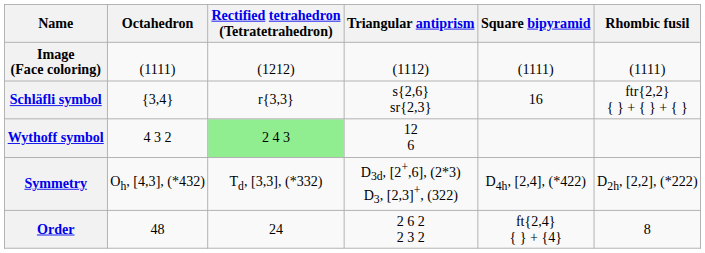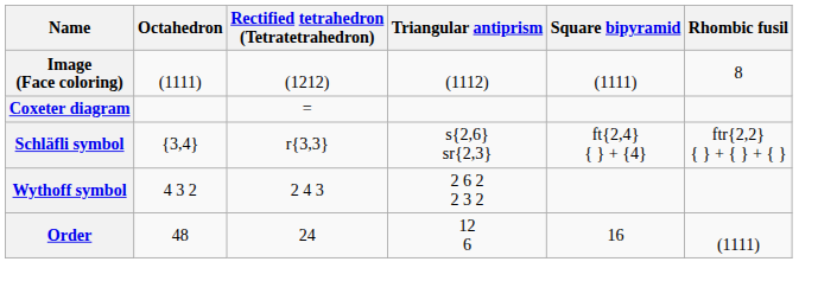Image (Face coloring) | Rhombic fusil: (1111) -> 8
+ row: Coxeter diagram | =
Schläfli symbol | Square bipyramid: 16 -> ft{2,4} { } + {4}
Wythoff symbol | Rectified tetrahedron (Tetratetrahedron): lightgreen background -> no background
Wythoff symbol | Triangular antiprism: 12 6 -> 2 6 2 2 3 2
- row: Symmetry | Oh, [4,3], (*432) | Td, [3,3], (*332) | D3d, [2+,6], (2*3) D3, [2,3]+, (322) | D4h, [2,4], (*422) | D2h, [2,2], (*222)
Order | Triangular antiprism: 2 6 2 2 3 2 -> 12 6
Order | Square bipyramid: ft{2,4} { } + {4} -> 16
Order | Rhombic fusil: 8 -> (1111)
